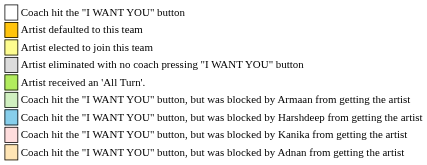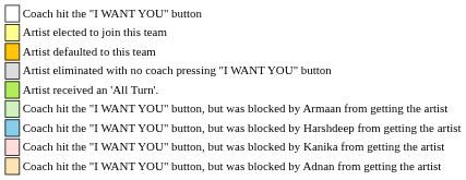rows swapped: Artist defaulted to this team <-> Artist elected to join this team
